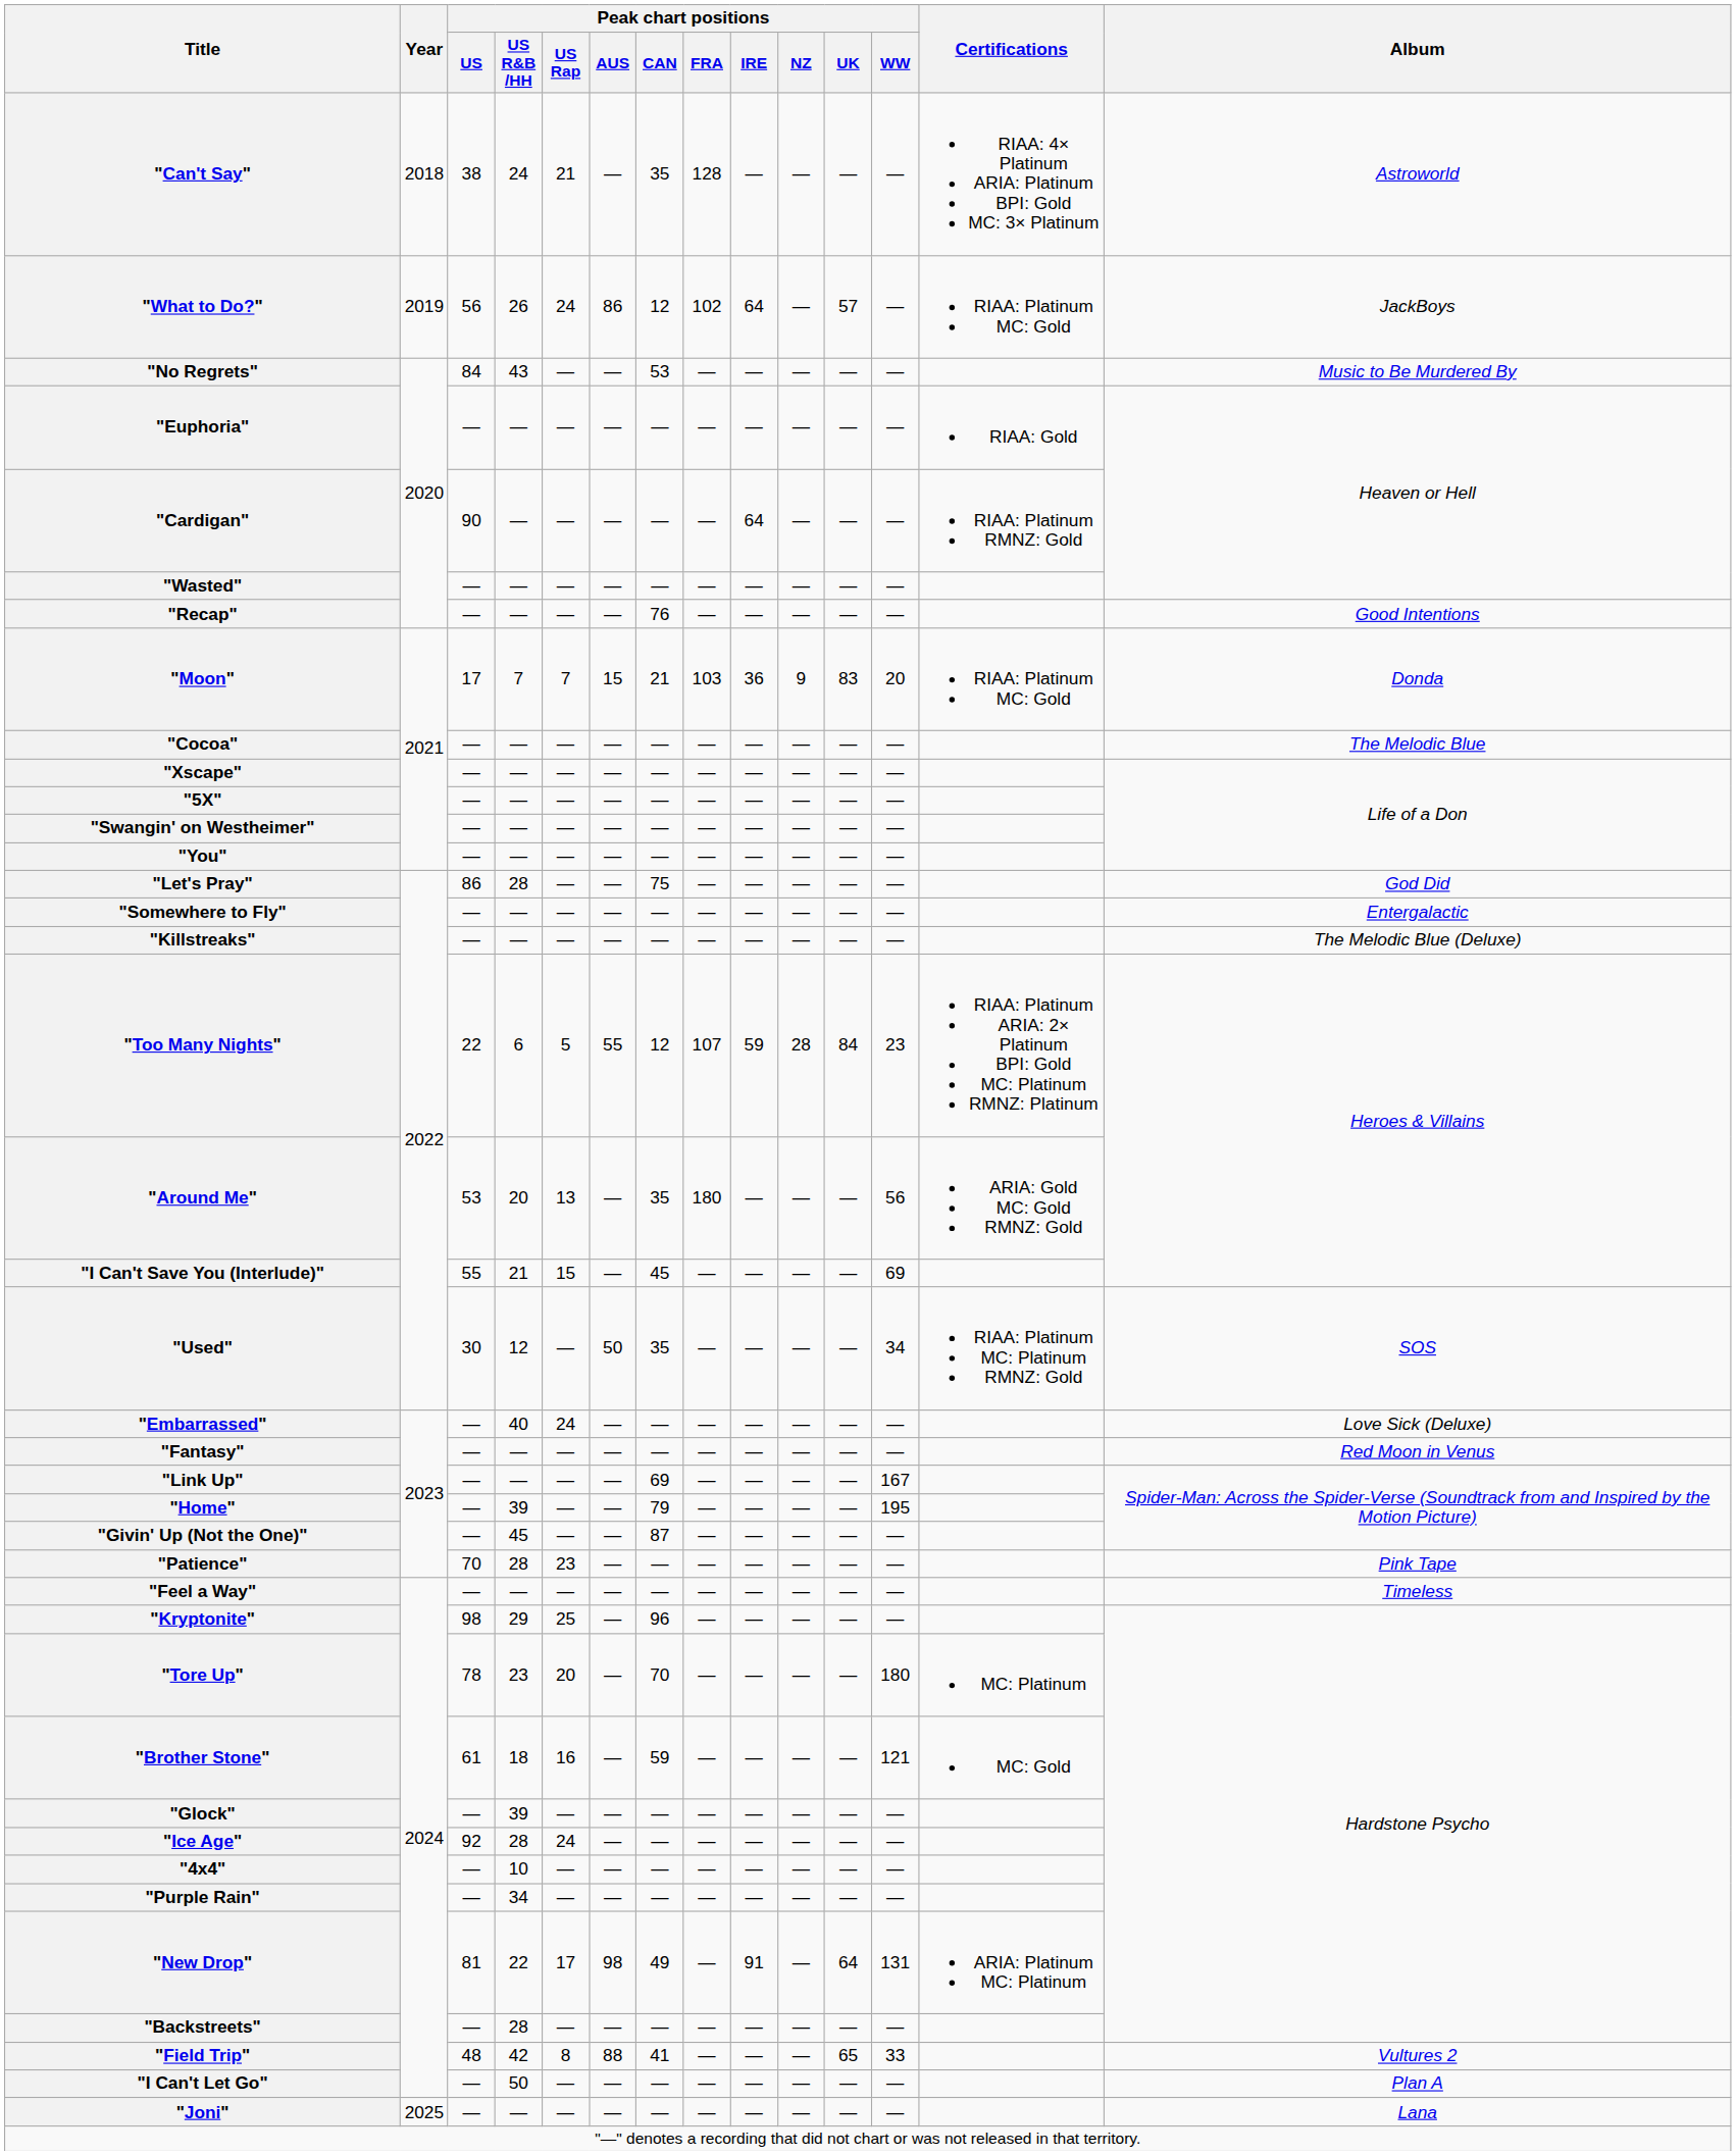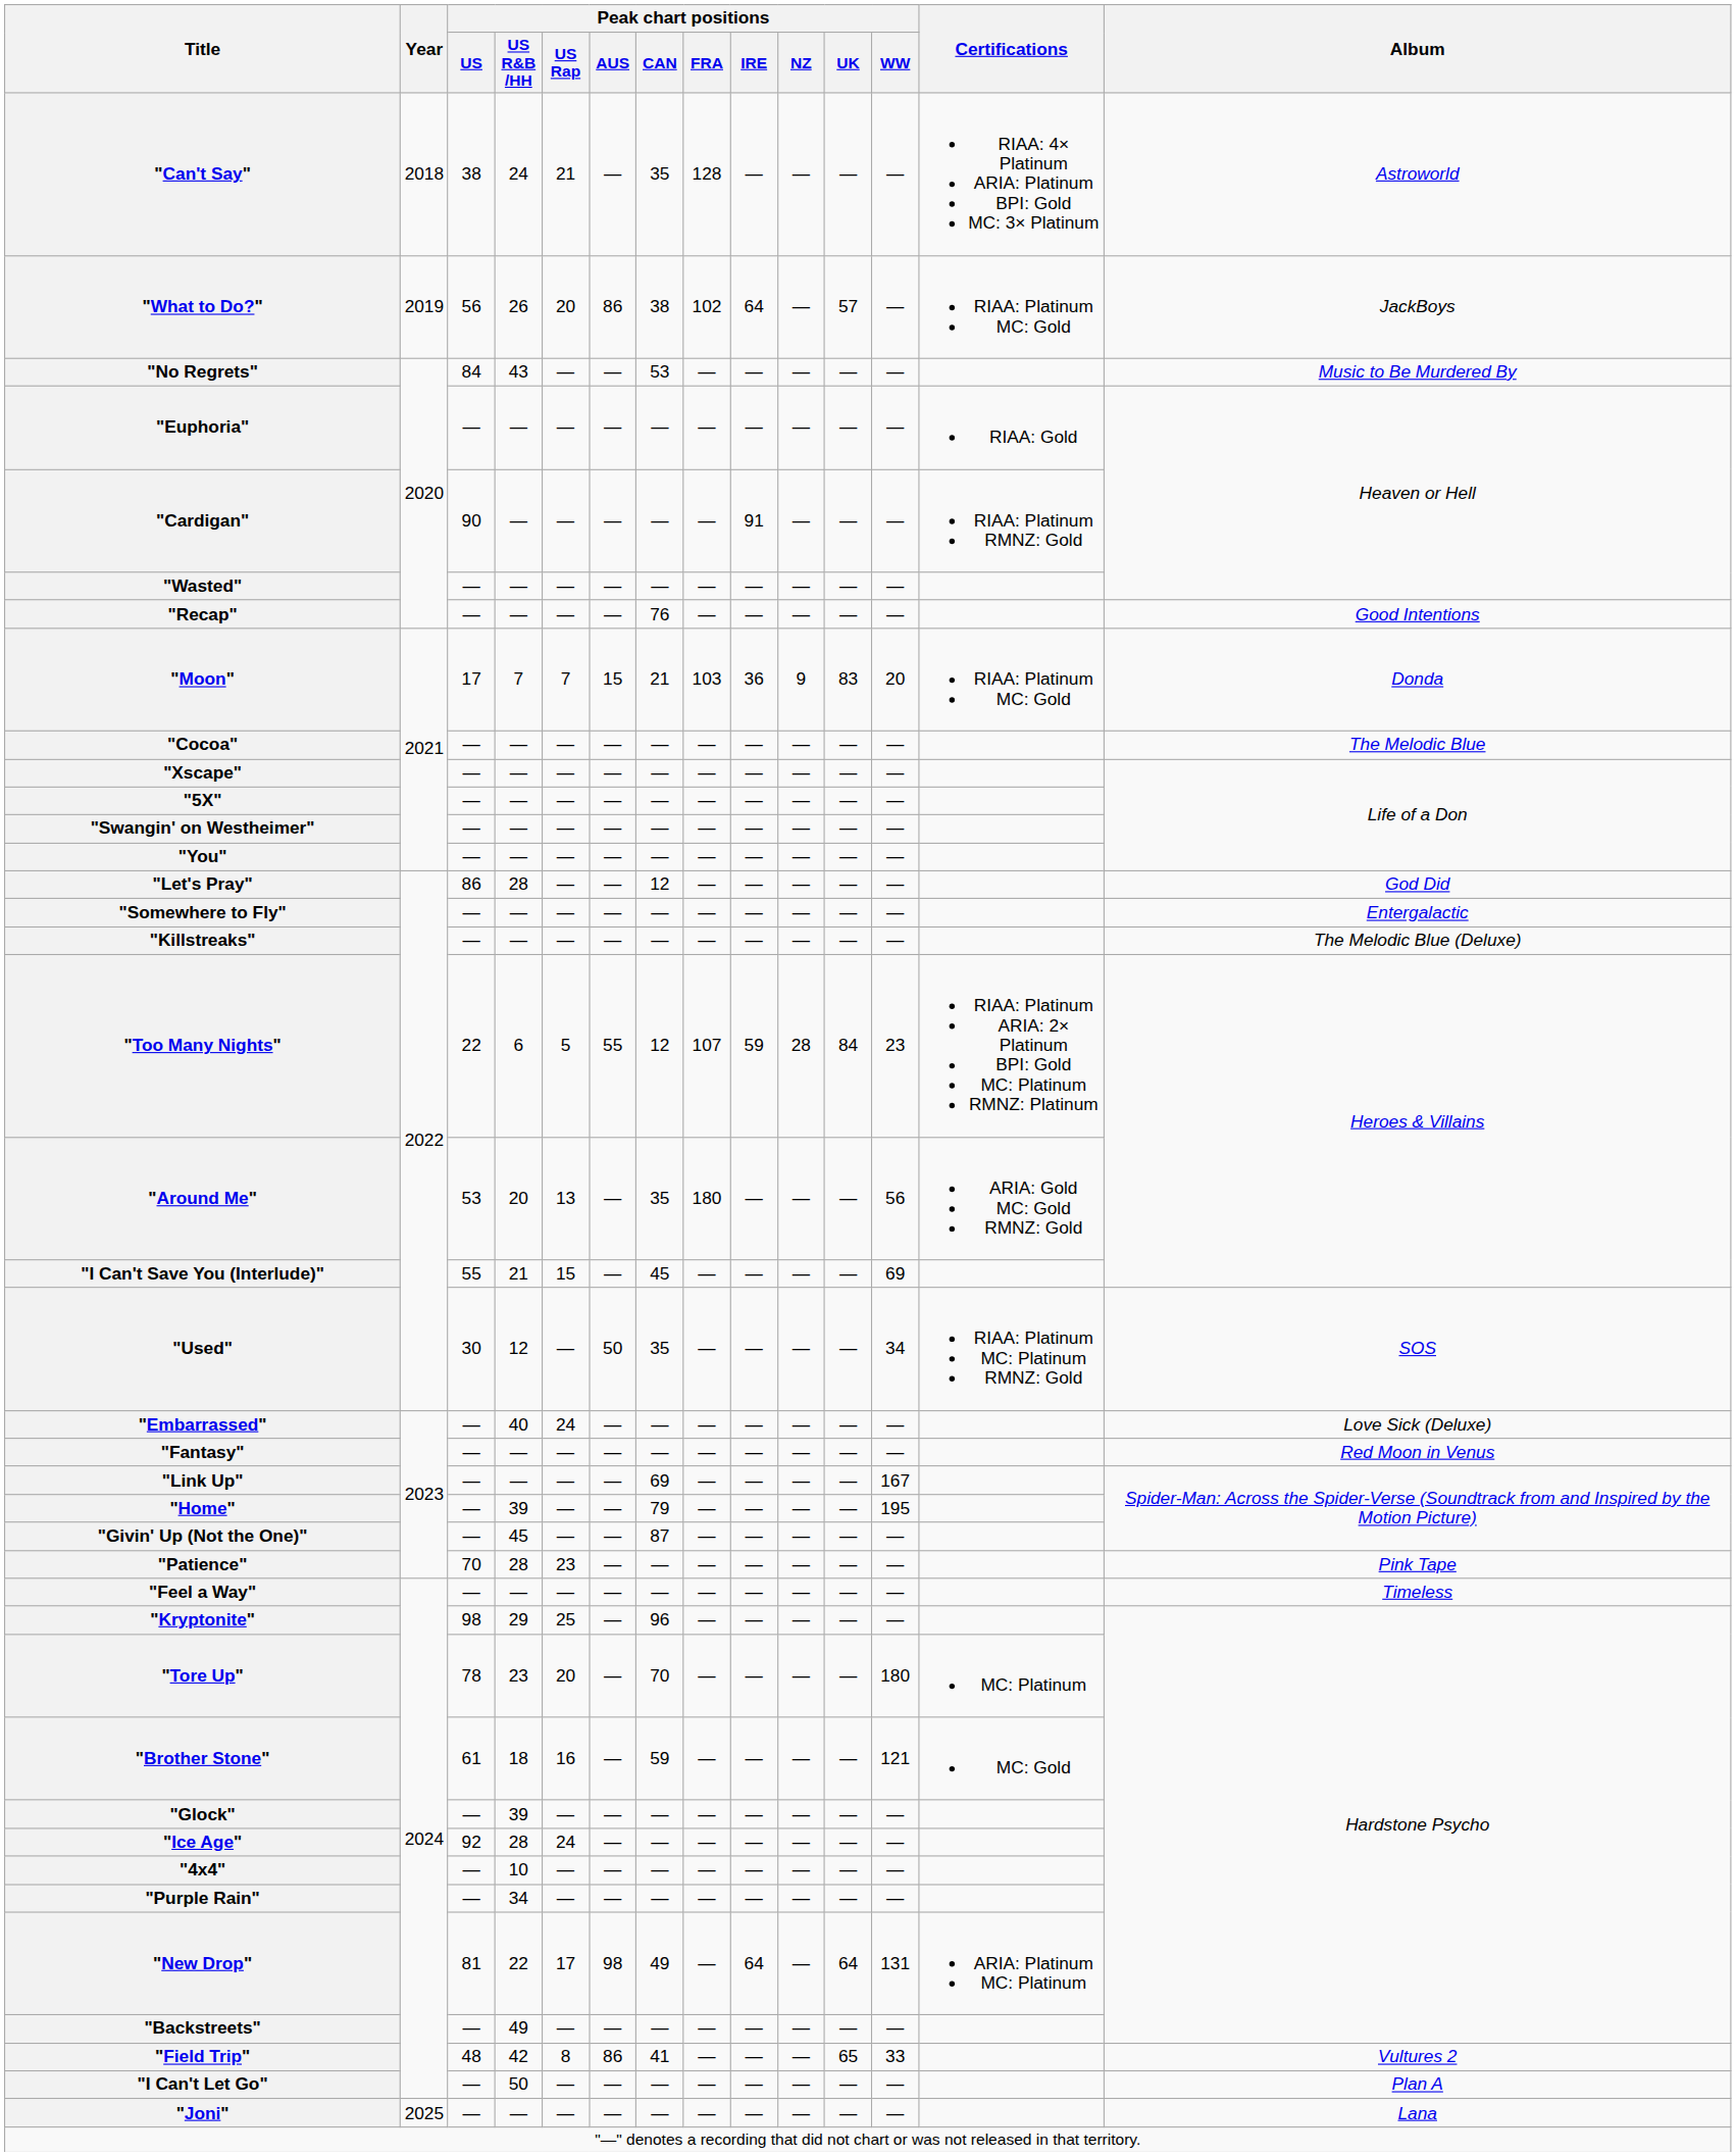"What to Do?" | Peak chart positions / US Rap: 24 -> 20
"What to Do?" | Peak chart positions / CAN: 12 -> 38
"Cardigan" | Peak chart positions / IRE: 64 -> 91
"Let's Pray" | Peak chart positions / CAN: 75 -> 12
"New Drop" | Peak chart positions / IRE: 91 -> 64
"Backstreets" | Peak chart positions / US R&B /HH: 28 -> 49
"Field Trip" | Peak chart positions / AUS: 88 -> 86
